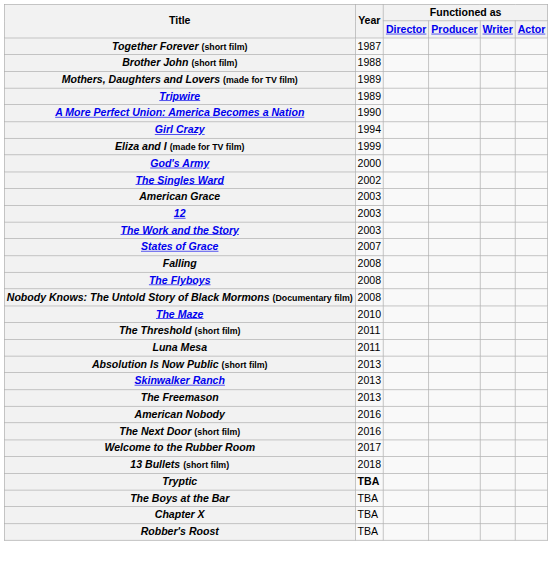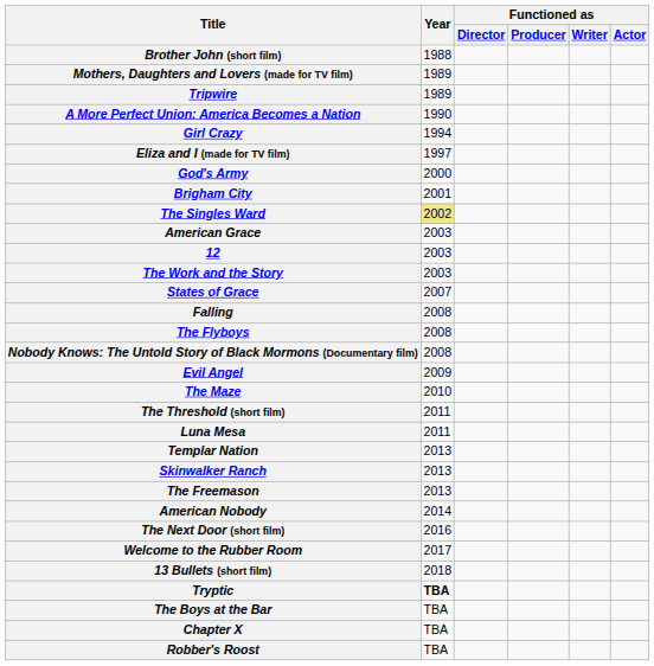- row: Together Forever (short film) | 1987
Eliza and I (made for TV film) | Year: 1999 -> 1997
+ row: Brigham City | 2001
The Singles Ward | Year: no background -> khaki background
+ row: Evil Angel | 2009
- row: Absolution Is Now Public (short film) | 2013
+ row: Templar Nation | 2013
American Nobody | Year: 2016 -> 2014
